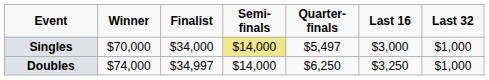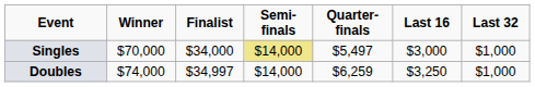Doubles | Quarter-finals: $6,250 -> $6,259
